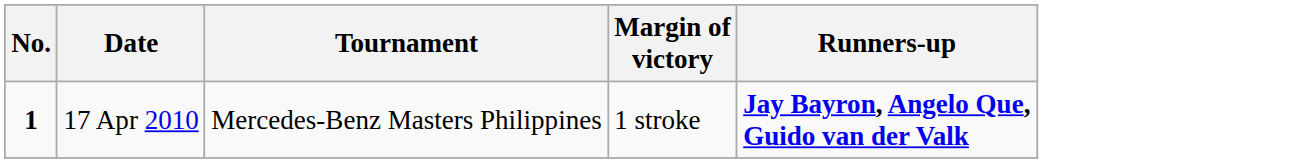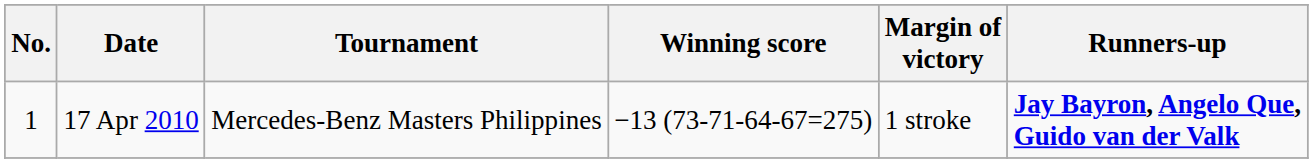+ column: Winning score | −13 (73-71-64-67=275)
17 Apr 2010 | No.: bold -> normal
